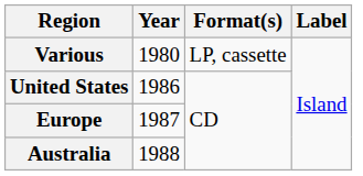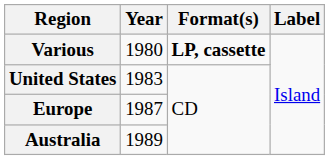Various | Format(s): normal -> bold
United States | Year: 1986 -> 1983
Australia | Year: 1988 -> 1989
